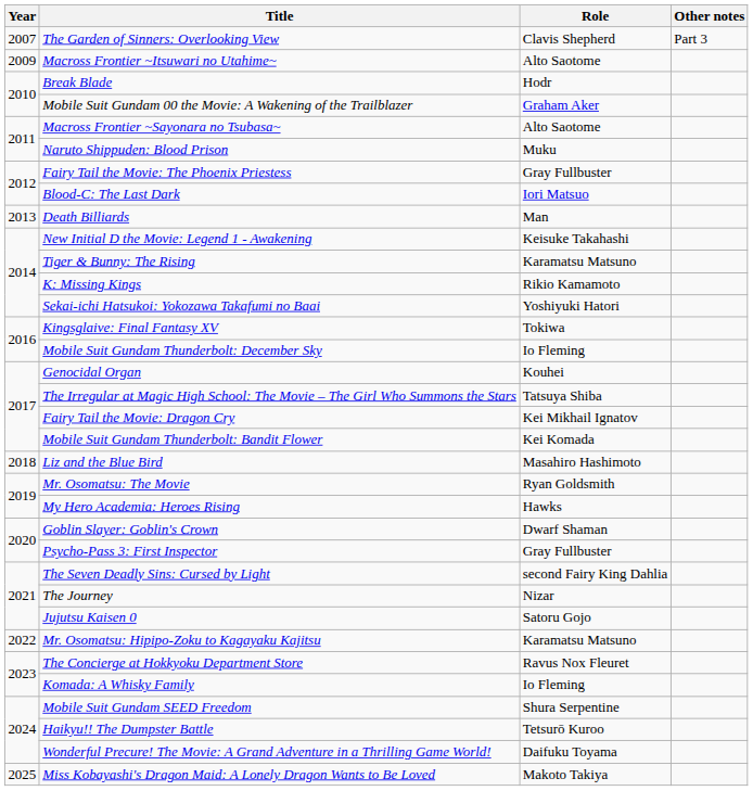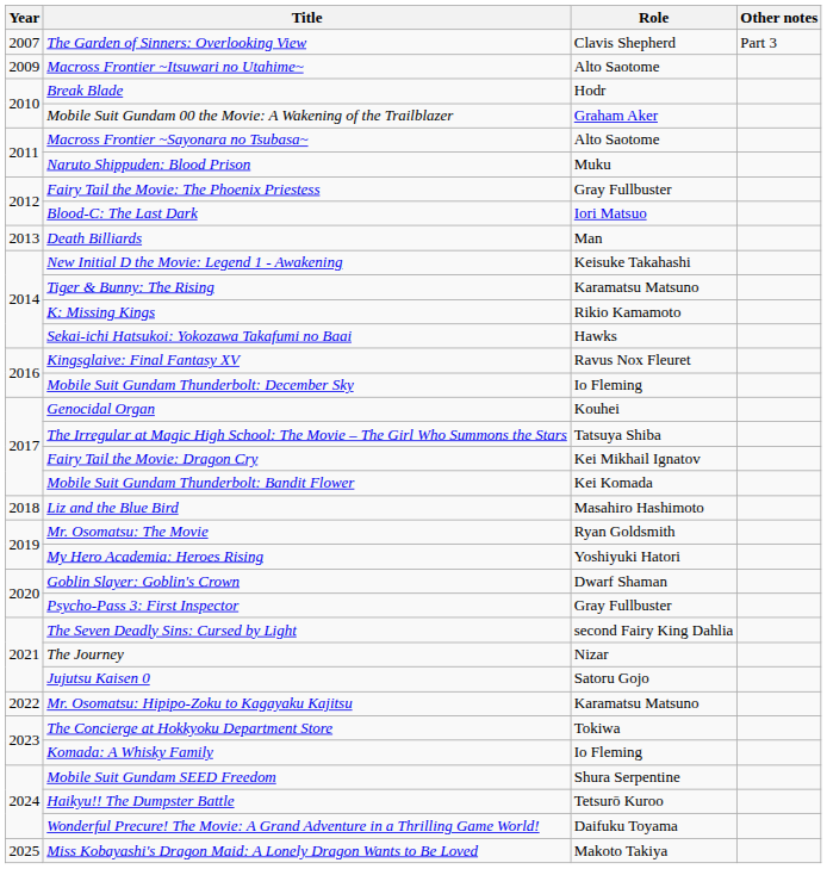Sekai-ichi Hatsukoi: Yokozawa Takafumi no Baai | Role: Yoshiyuki Hatori -> Hawks
Kingsglaive: Final Fantasy XV | Role: Tokiwa -> Ravus Nox Fleuret
My Hero Academia: Heroes Rising | Role: Hawks -> Yoshiyuki Hatori
The Concierge at Hokkyoku Department Store | Role: Ravus Nox Fleuret -> Tokiwa
